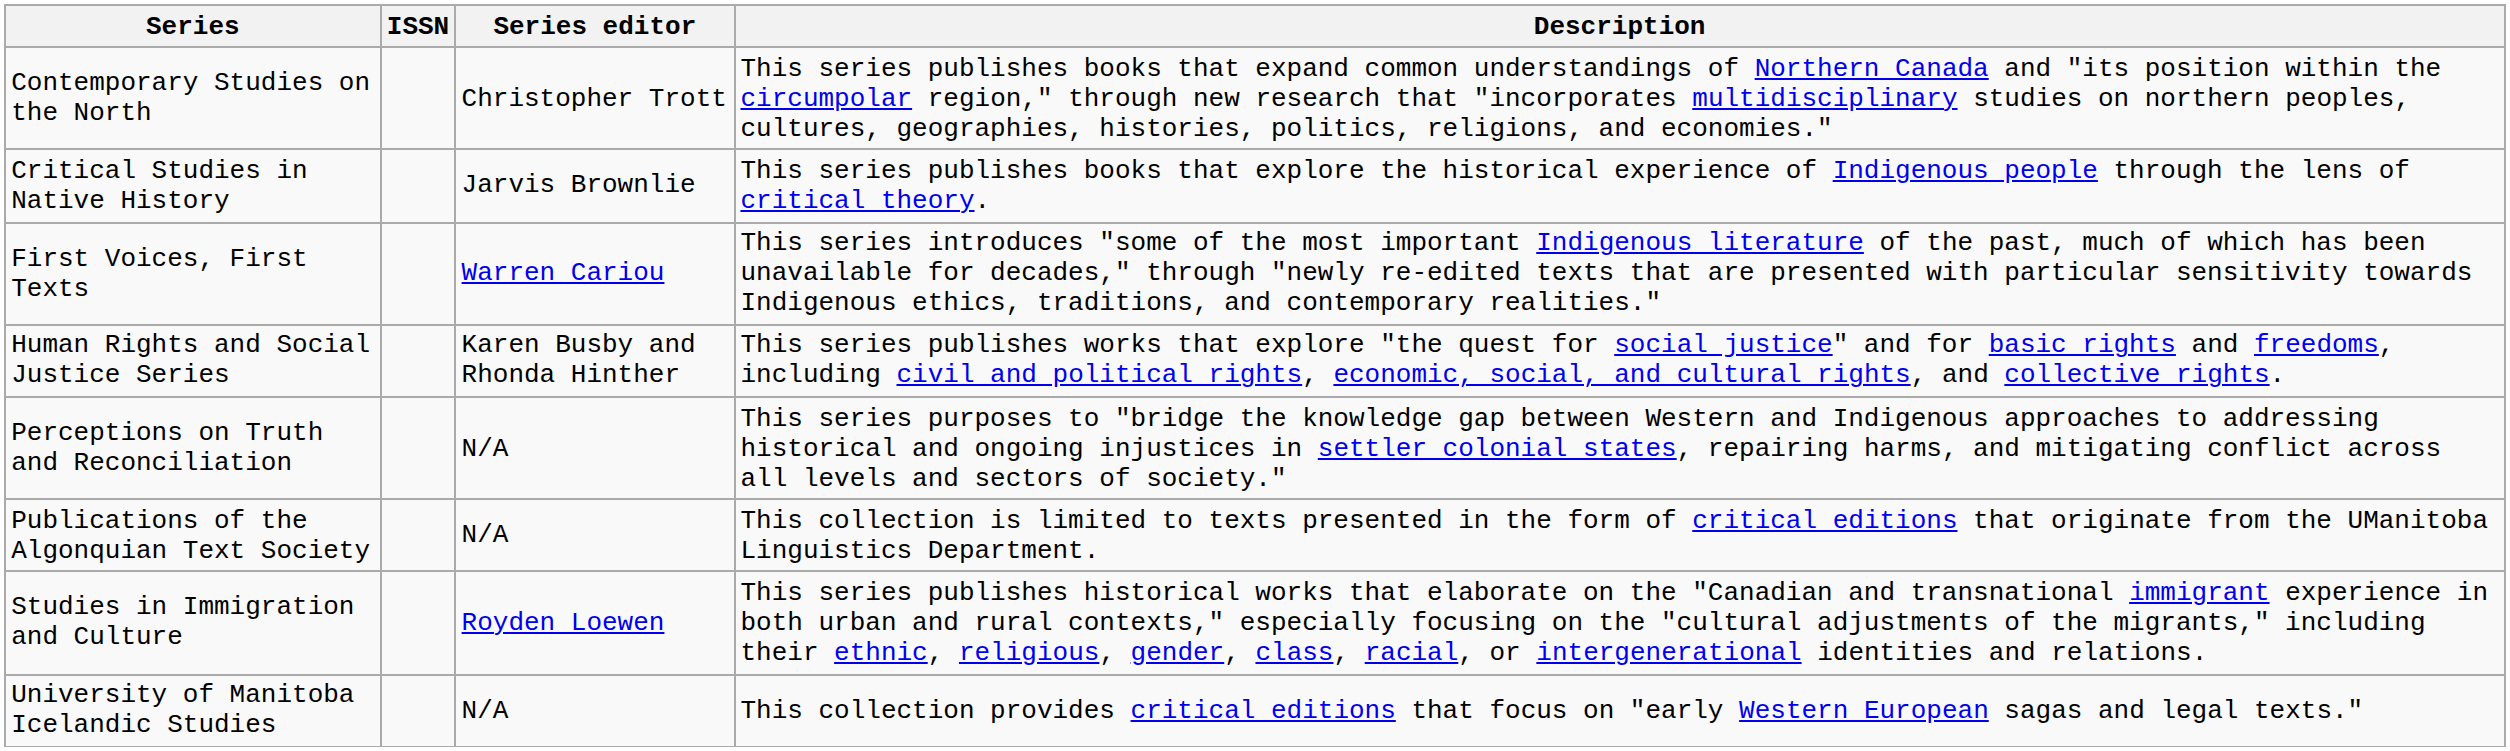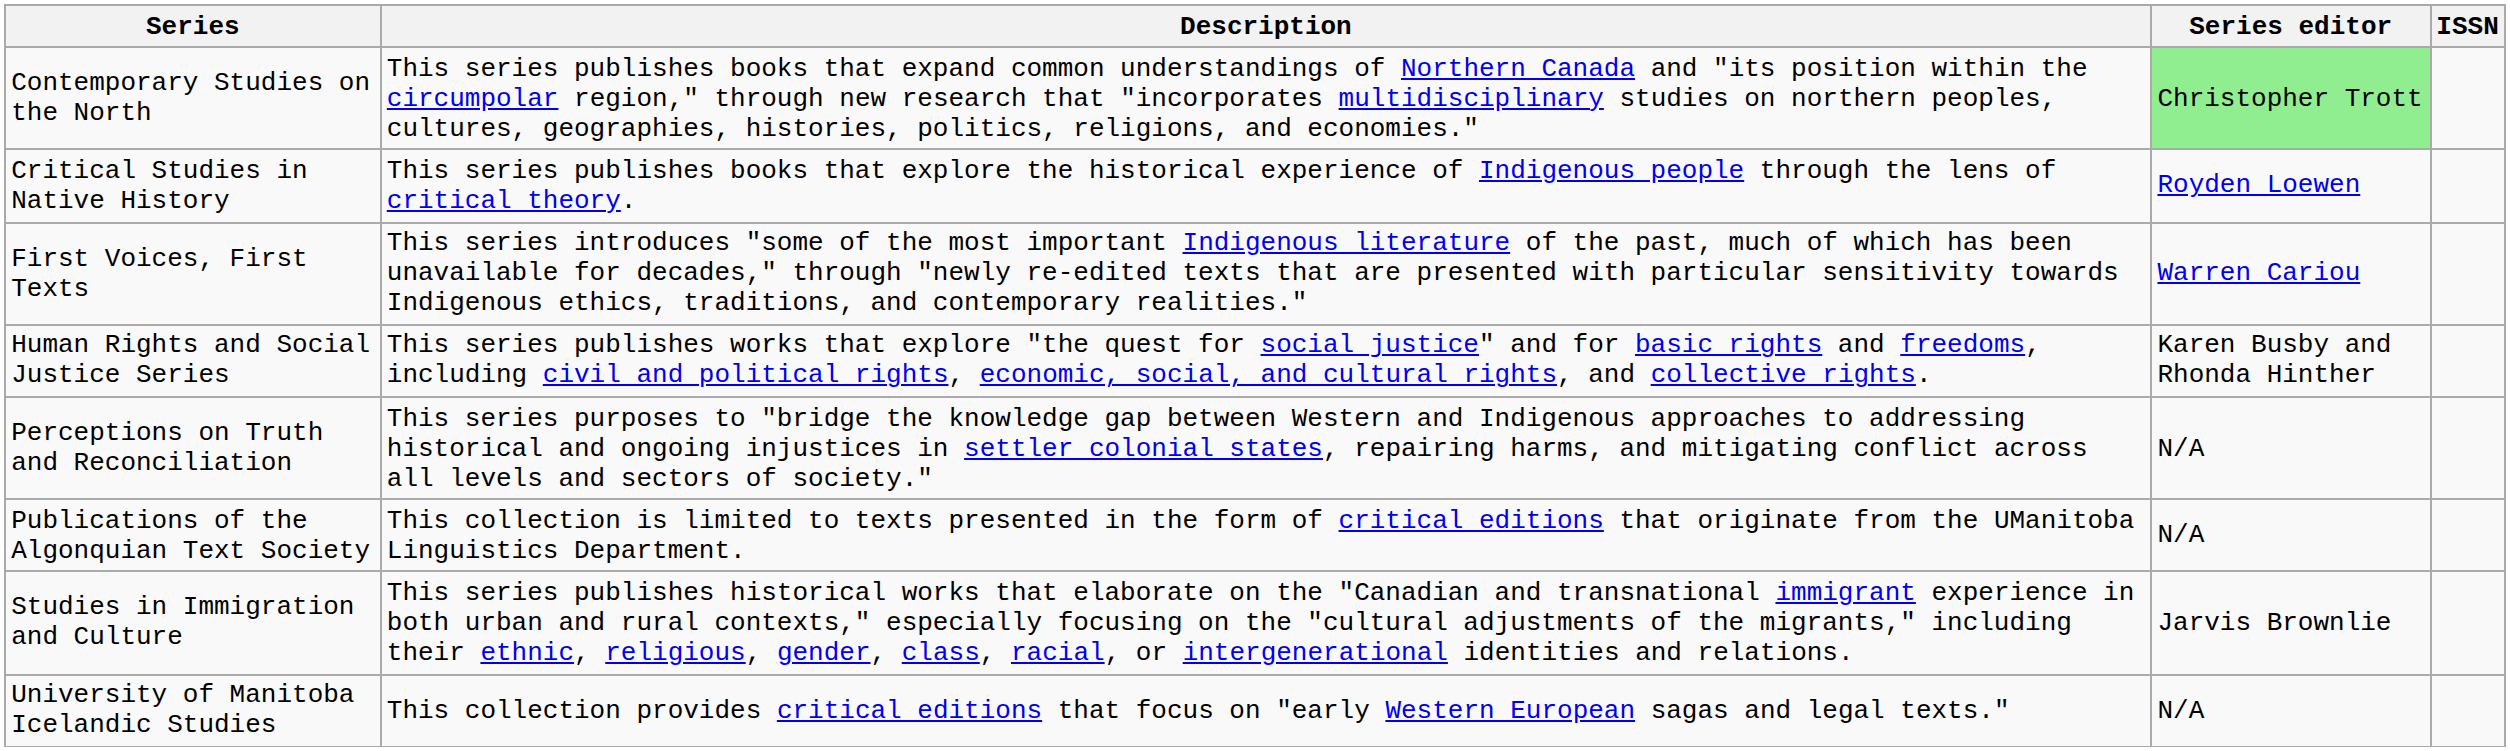columns swapped: Description <-> ISSN
Contemporary Studies on the North | Series editor: no background -> lightgreen background
Critical Studies in Native History | Series editor: Jarvis Brownlie -> Royden Loewen
Studies in Immigration and Culture | Series editor: Royden Loewen -> Jarvis Brownlie
